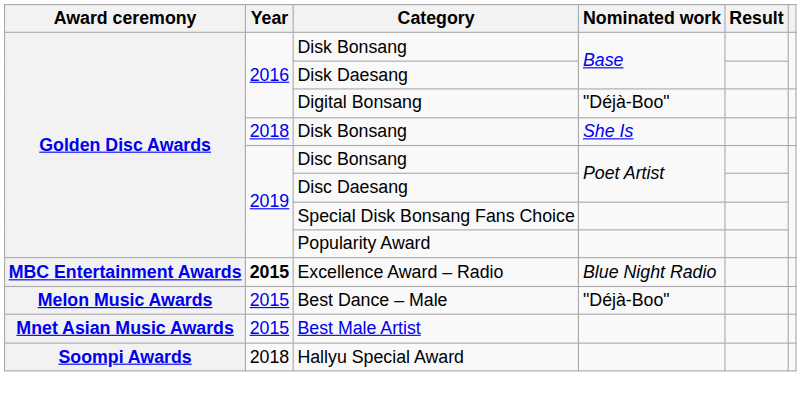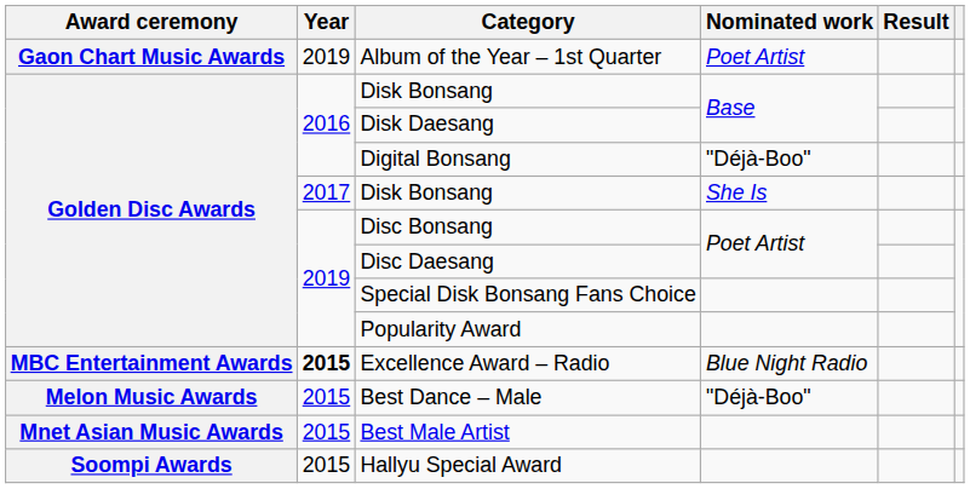+ row: Gaon Chart Music Awards | 2019 | Album of the Year – 1st Quarter | Poet Artist
Disk Bonsang / She Is | Year: 2018 -> 2017
Hallyu Special Award | Year: 2018 -> 2015
